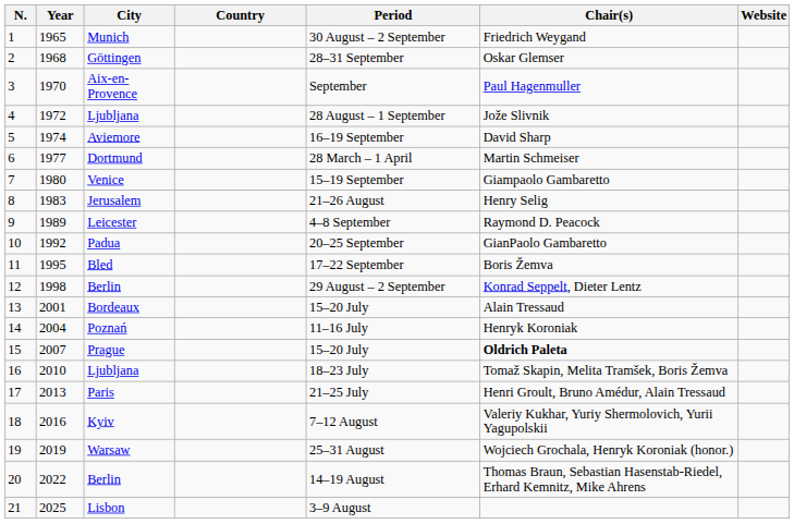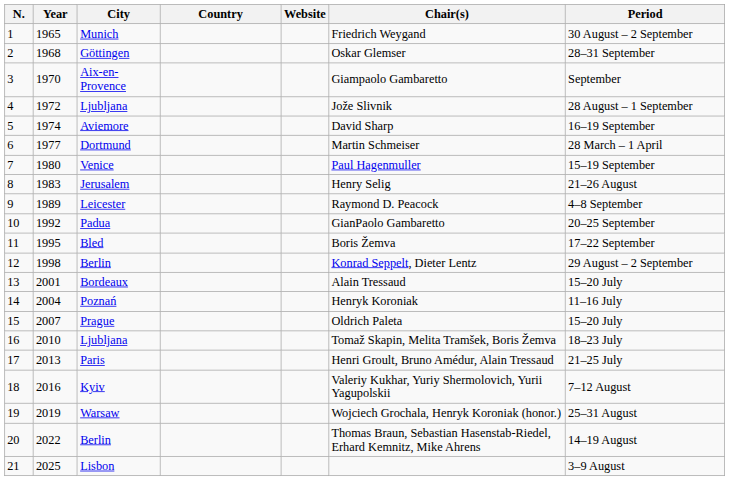columns swapped: Period <-> Website
Aix-en-Provence | Chair(s): Paul Hagenmuller -> Giampaolo Gambaretto
Venice | Chair(s): Giampaolo Gambaretto -> Paul Hagenmuller
Prague | Chair(s): bold -> normal
